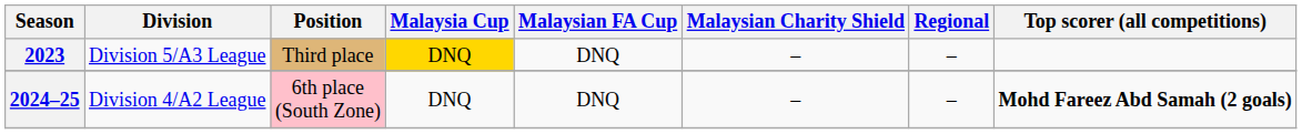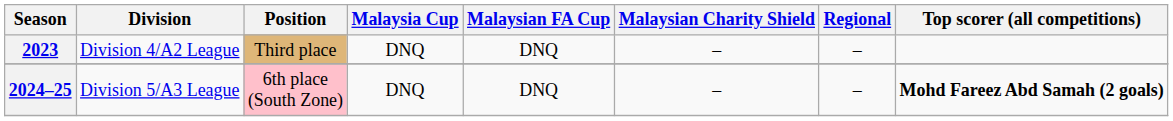2023 | Division: Division 5/A3 League -> Division 4/A2 League
2023 | Malaysia Cup: gold background -> no background
2024–25 | Division: Division 4/A2 League -> Division 5/A3 League
